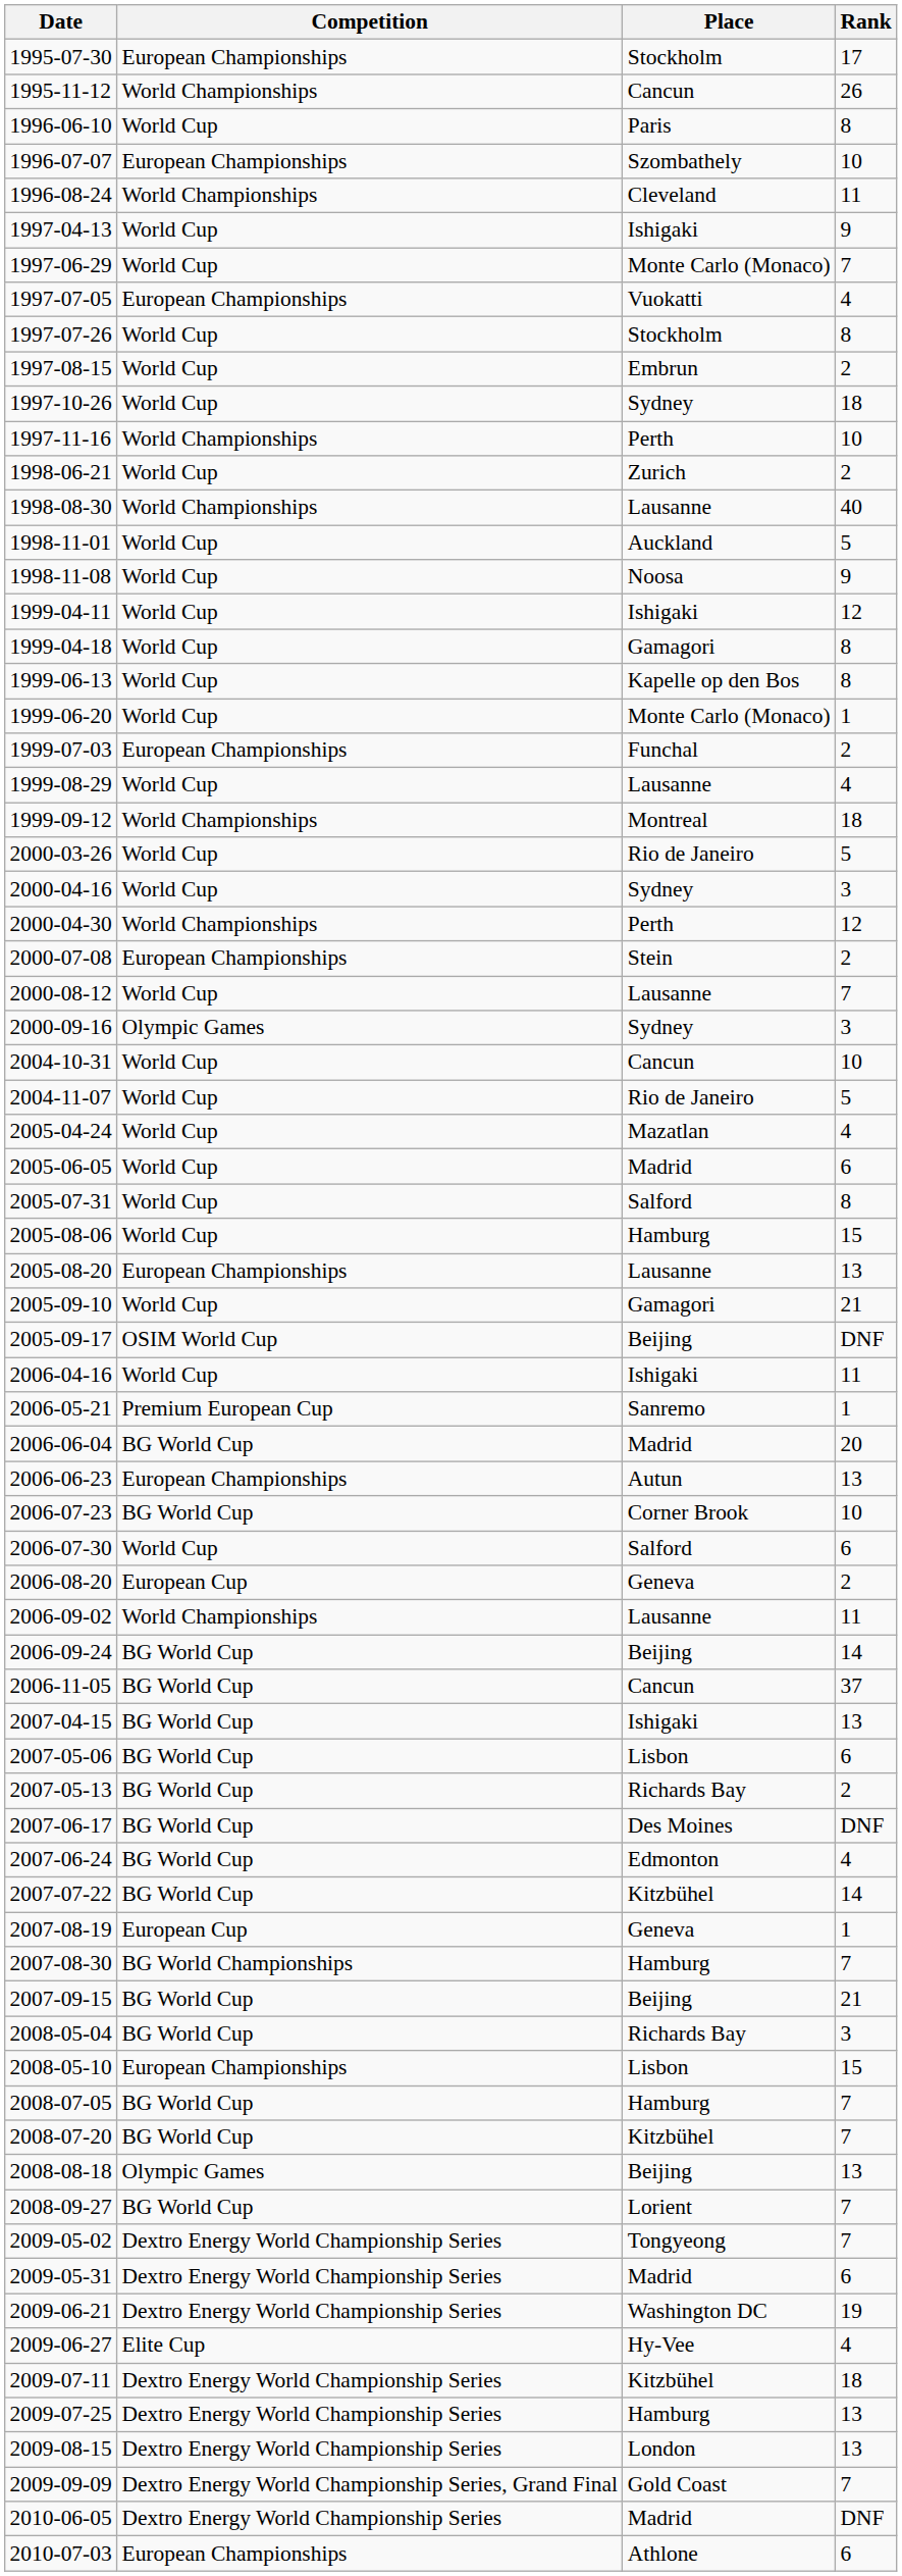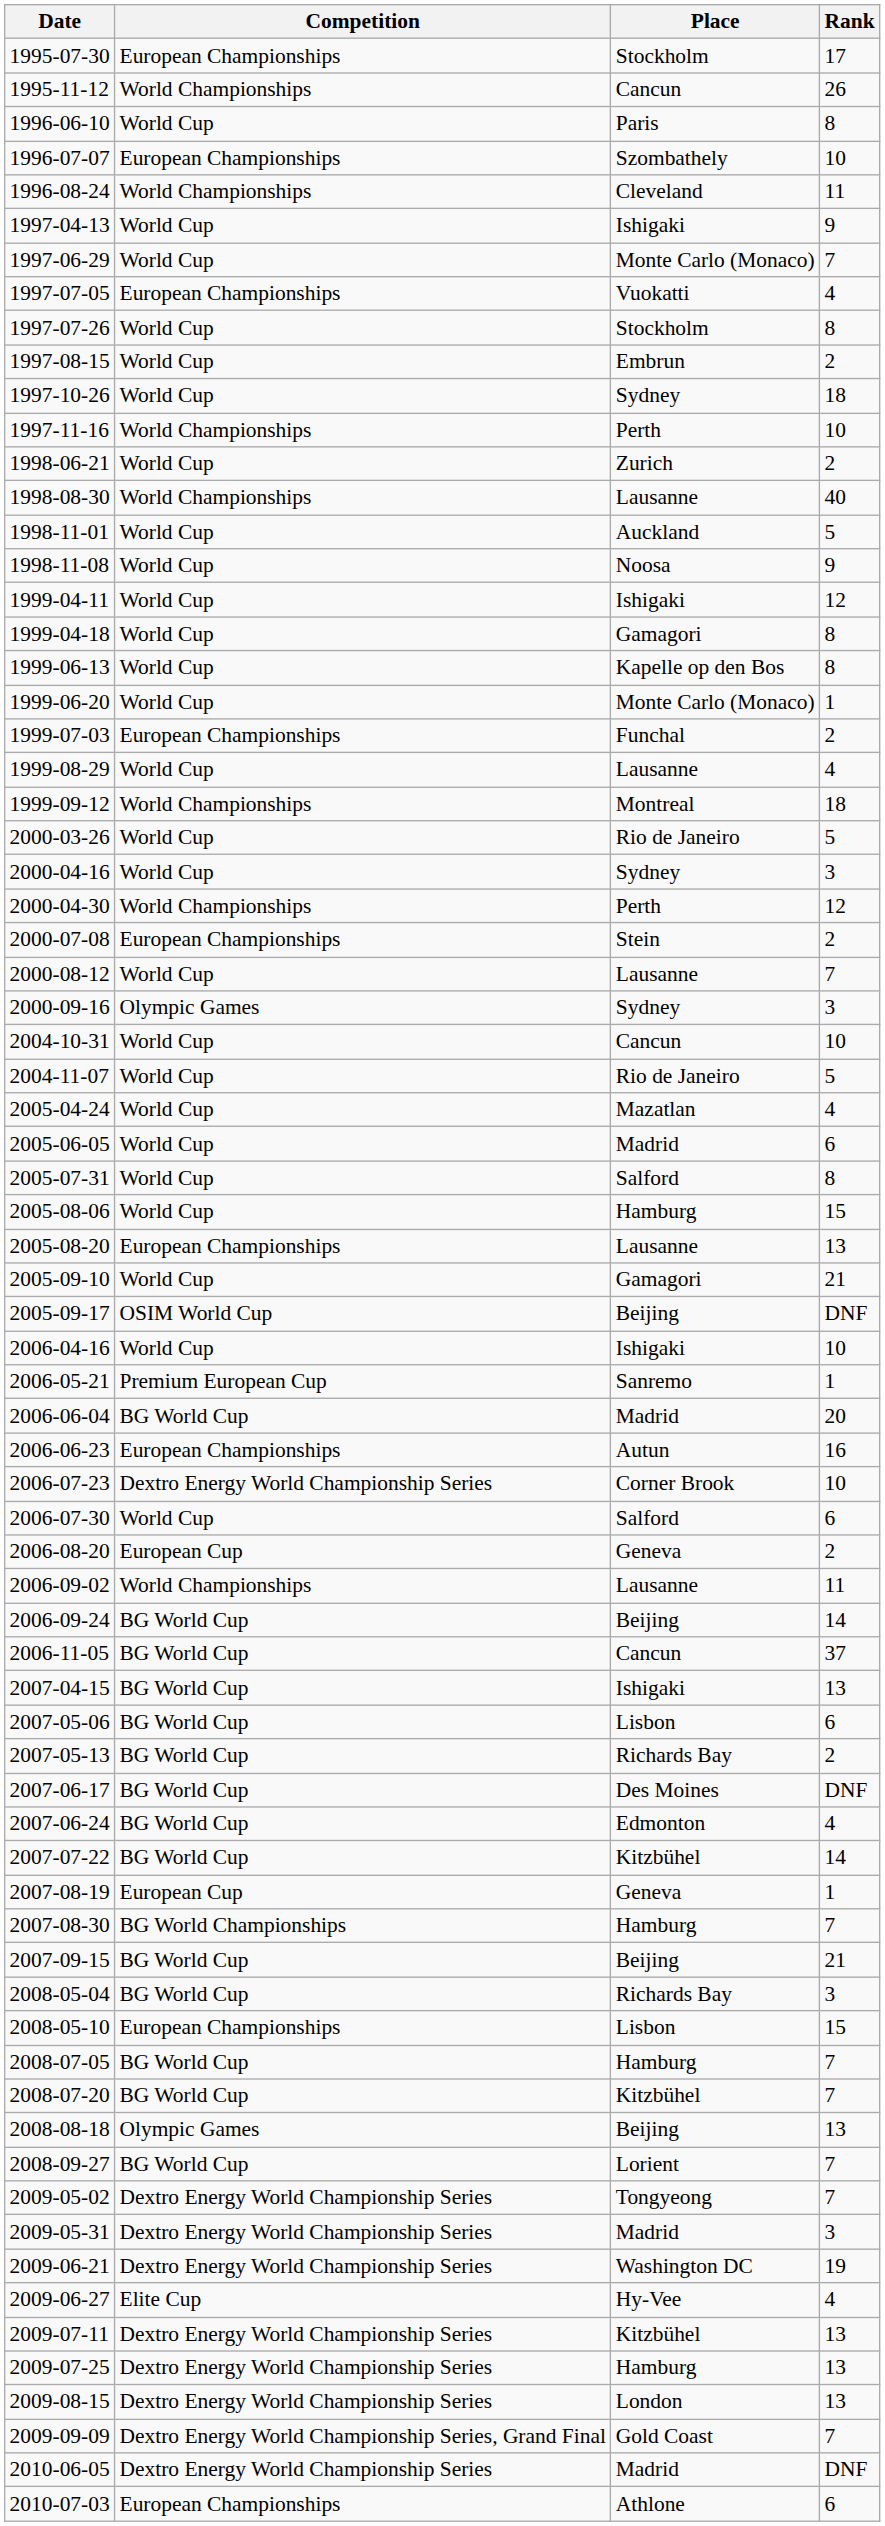2006-04-16 | Rank: 11 -> 10
2006-06-23 | Rank: 13 -> 16
2006-07-23 | Competition: BG World Cup -> Dextro Energy World Championship Series
2009-05-31 | Rank: 6 -> 3
2009-07-11 | Rank: 18 -> 13
